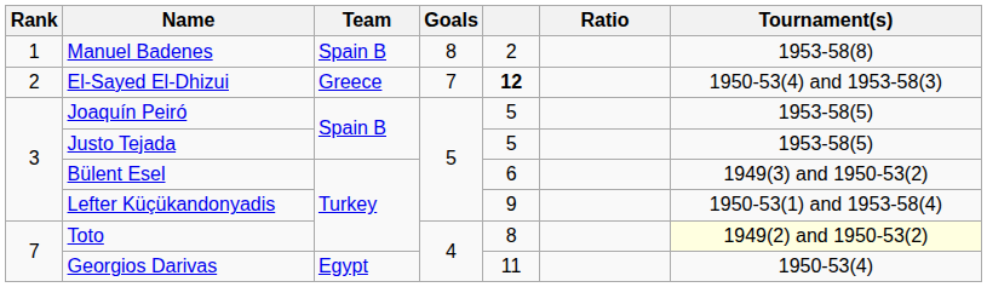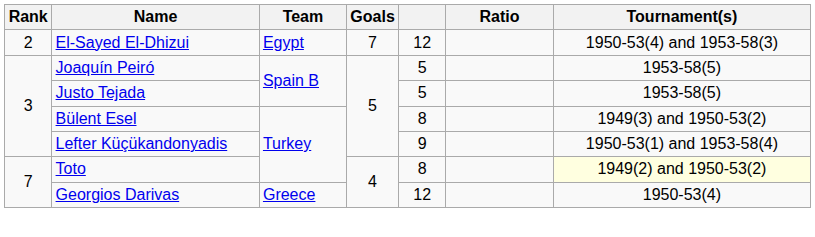- row: 1 | Manuel Badenes | Spain B | 8 | 2 | 1953-58(8)
El-Sayed El-Dhizui | Team: Greece -> Egypt
El-Sayed El-Dhizui | column 5: bold -> normal
Bülent Esel | column 5: 6 -> 8
Georgios Darivas | Team: Egypt -> Greece
Georgios Darivas | column 5: 11 -> 12
